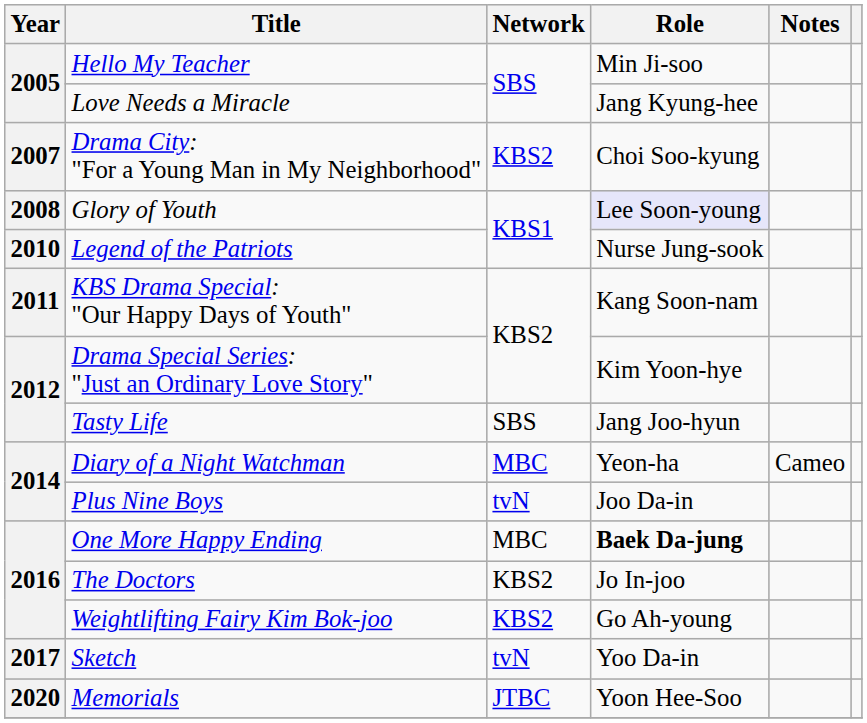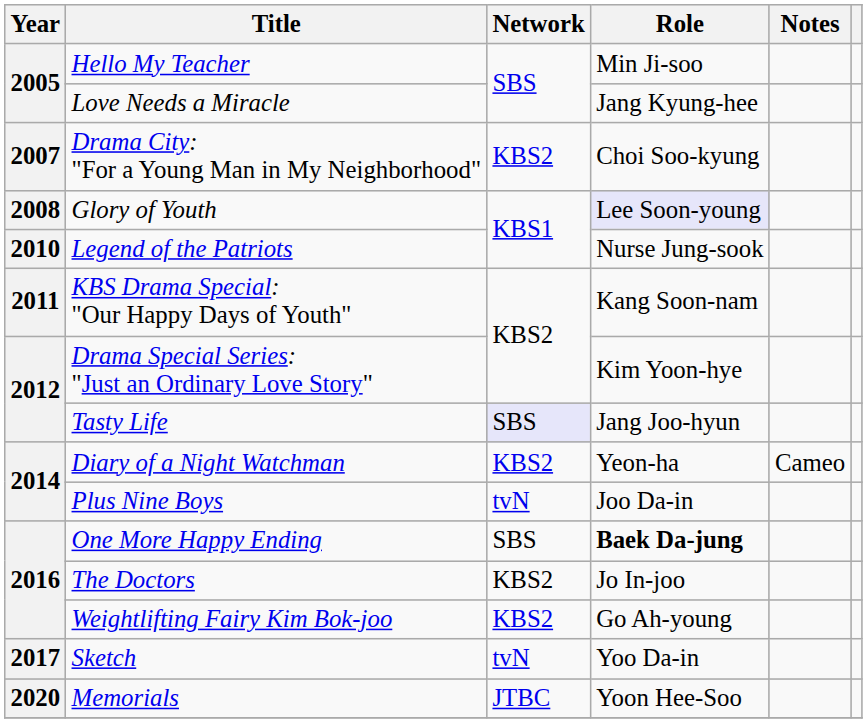Tasty Life | Network: no background -> lavender background
Diary of a Night Watchman | Network: MBC -> KBS2
One More Happy Ending | Network: MBC -> SBS
